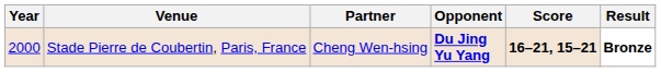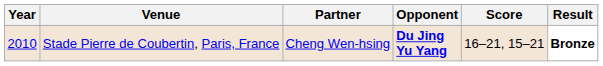Stade Pierre de Coubertin, Paris, France | Year: 2000 -> 2010
Stade Pierre de Coubertin, Paris, France | Score: bold -> normal
